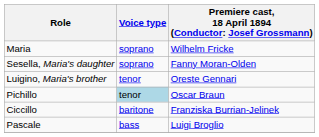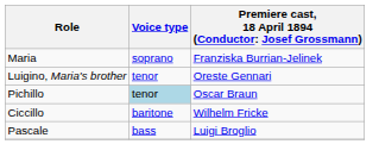Maria | column 3: Wilhelm Fricke -> Franziska Burrian-Jelinek
- row: Sesella, Maria's daughter | soprano | Fanny Moran-Olden
Ciccillo | column 3: Franziska Burrian-Jelinek -> Wilhelm Fricke
